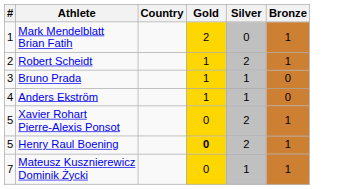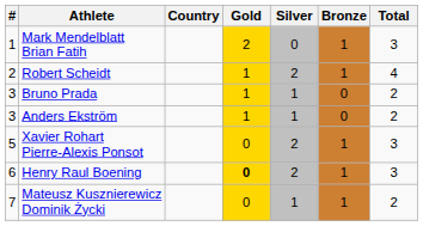+ column: Total | 3 | 4 | 2 | 2 | 3 | 3 | 2
Anders Ekström | #: 4 -> 3
Henry Raul Boening | #: 5 -> 6
